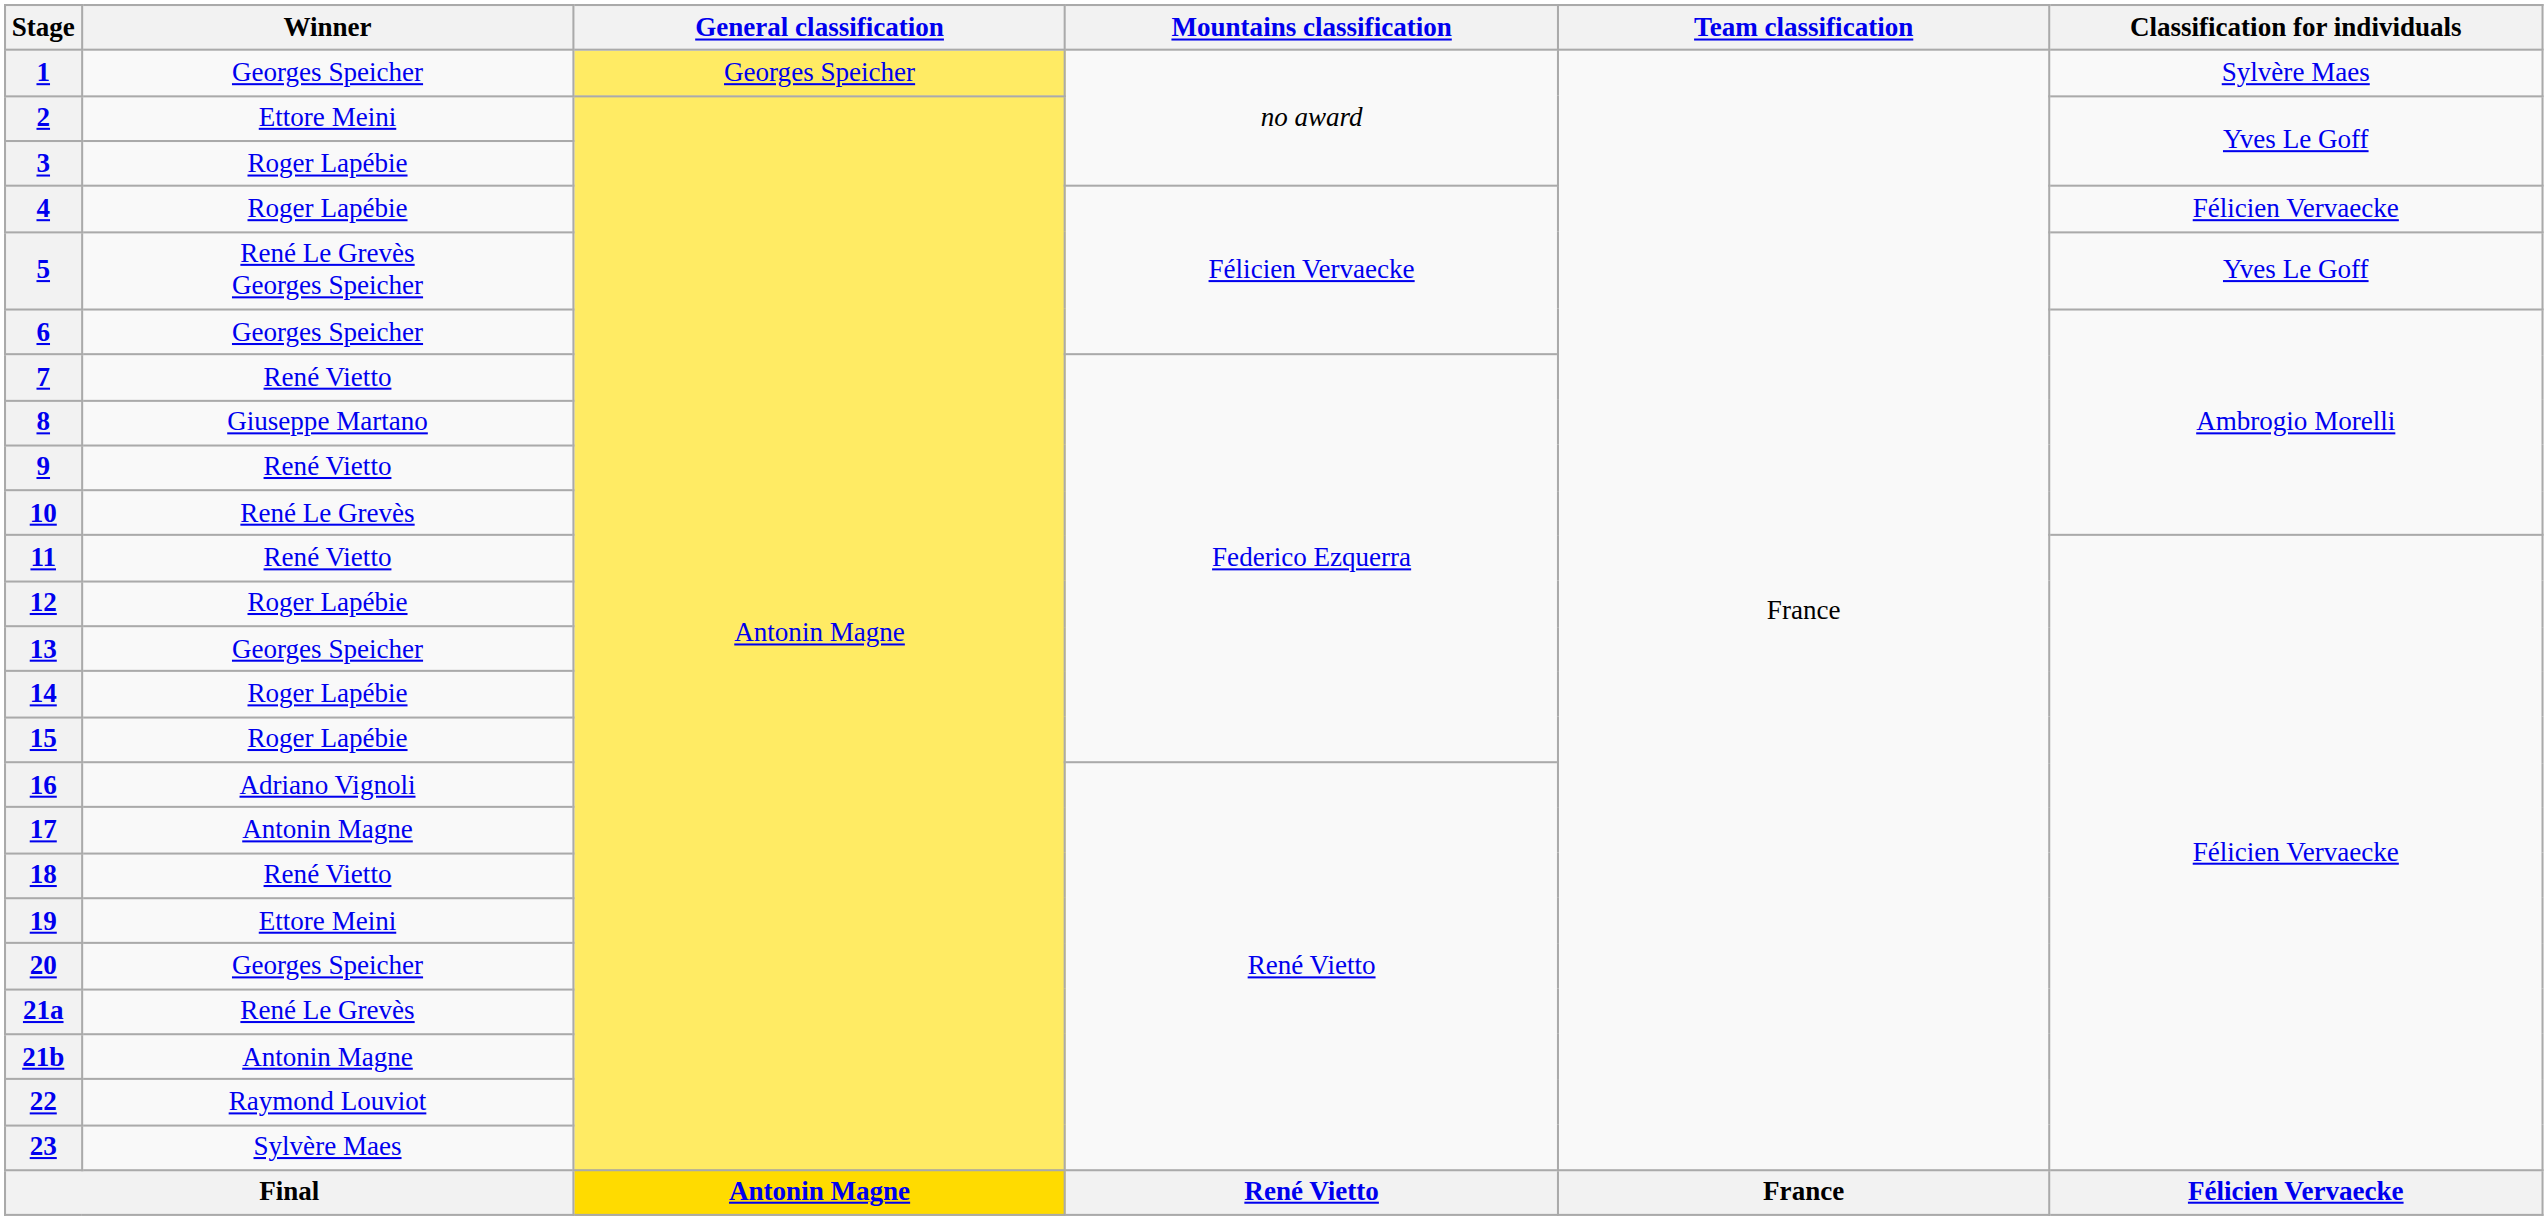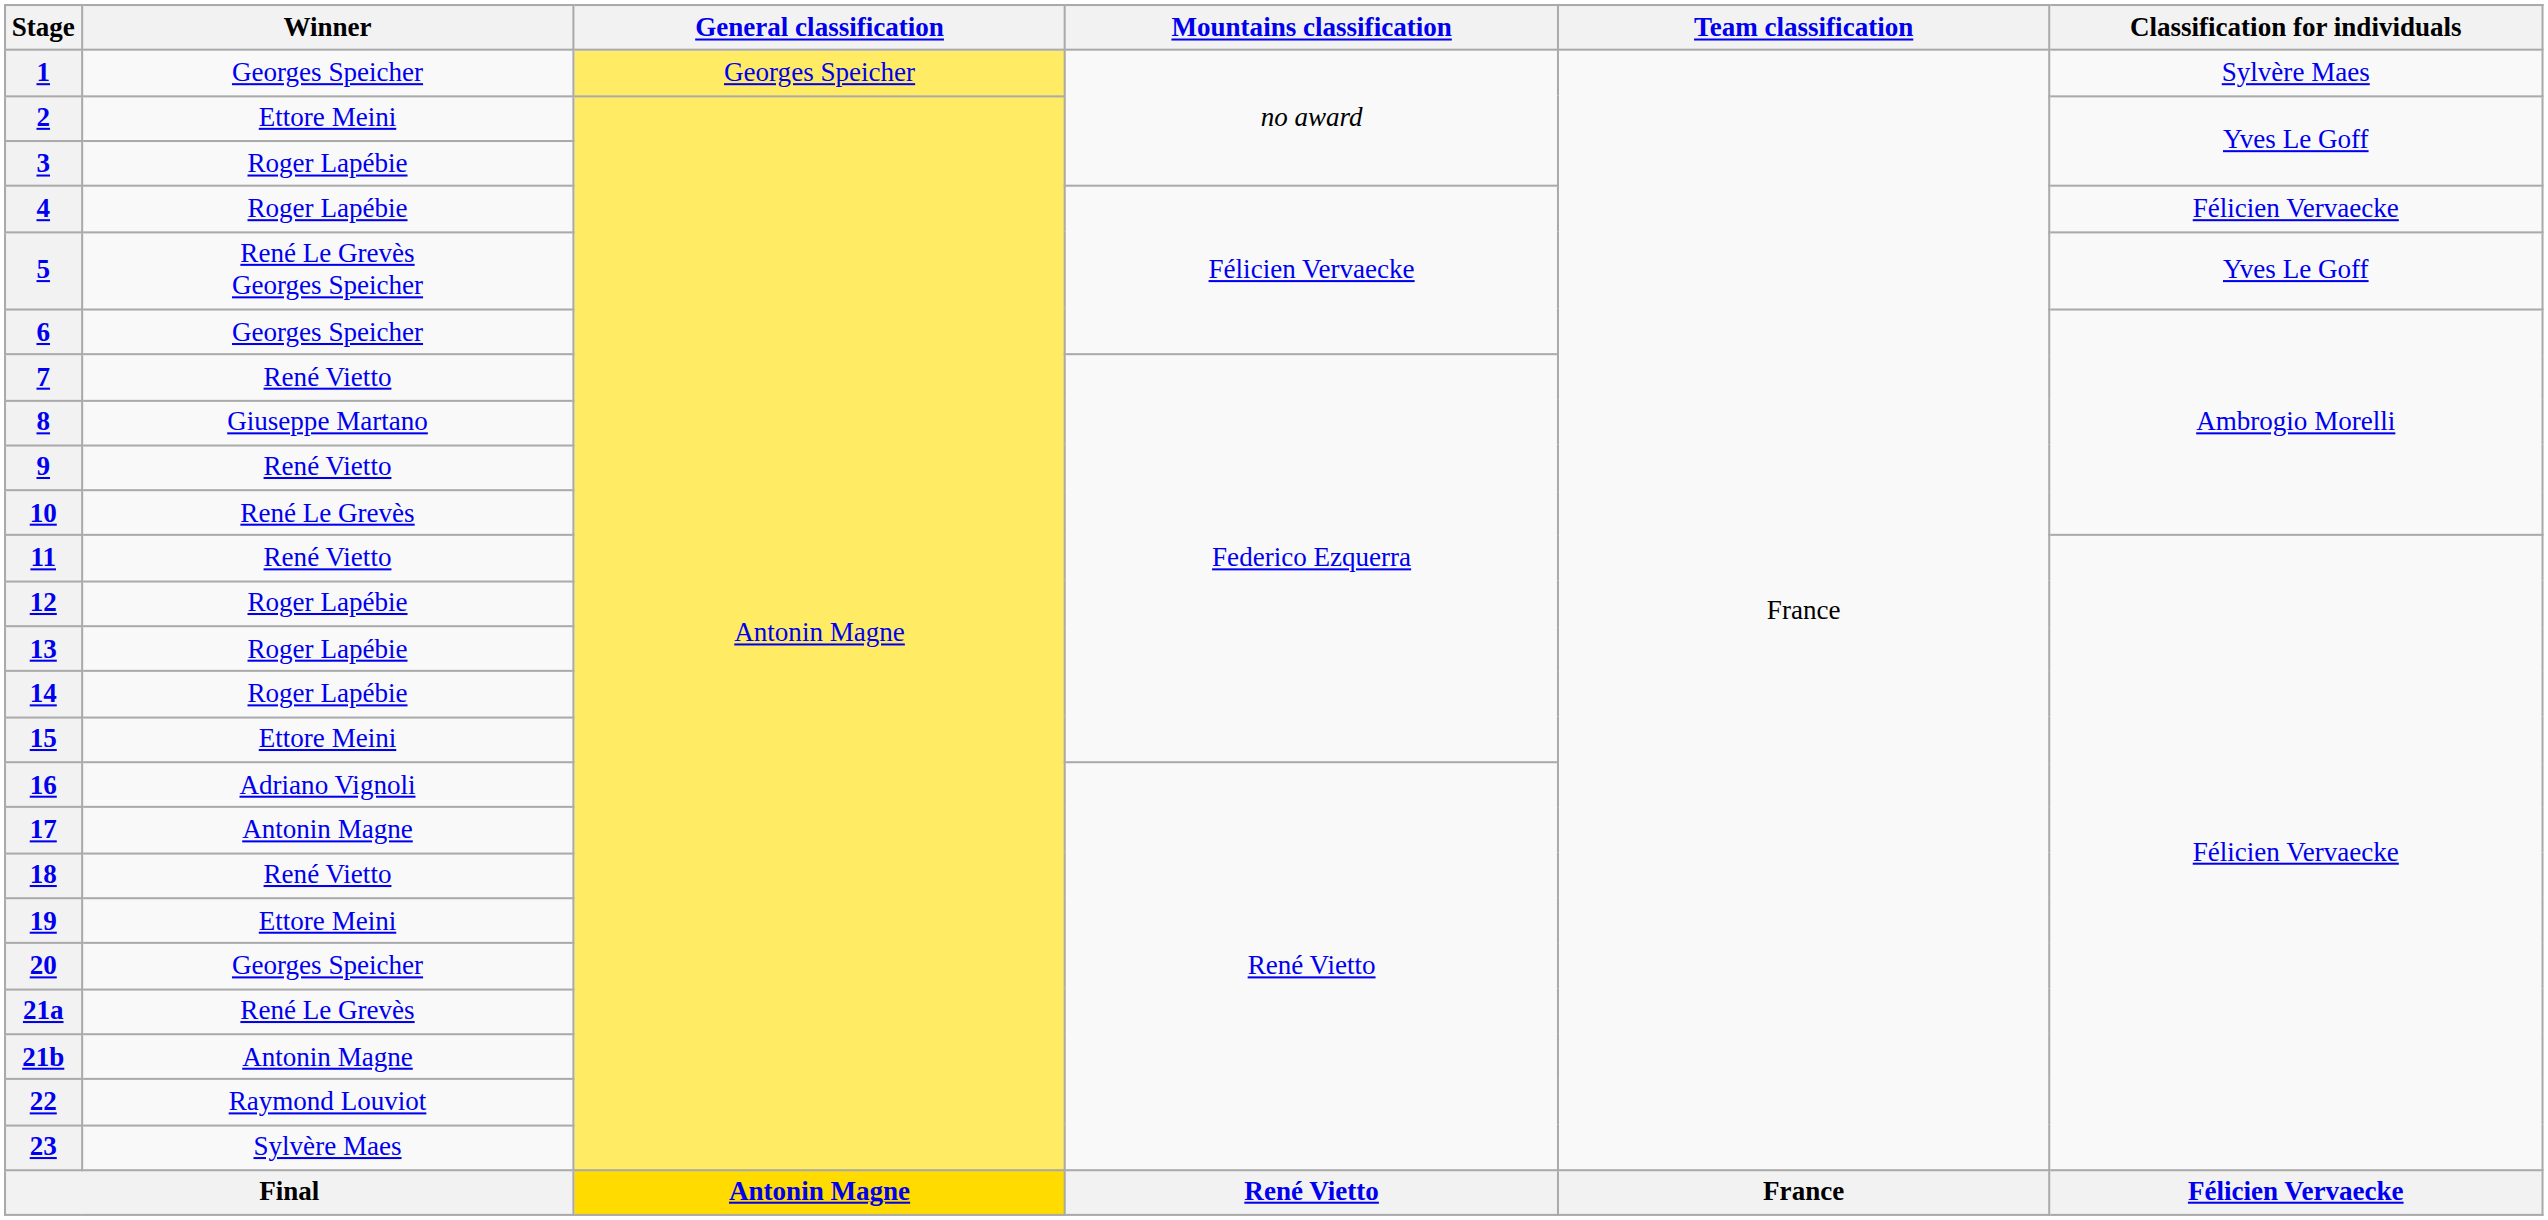13 | Winner: Georges Speicher -> Roger Lapébie
15 | Winner: Roger Lapébie -> Ettore Meini
